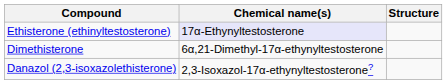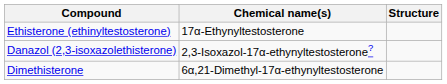Ethisterone (ethinyltestosterone) | Chemical name(s): lavender background -> no background
rows swapped: Danazol (2,3-isoxazolethisterone) <-> Dimethisterone
